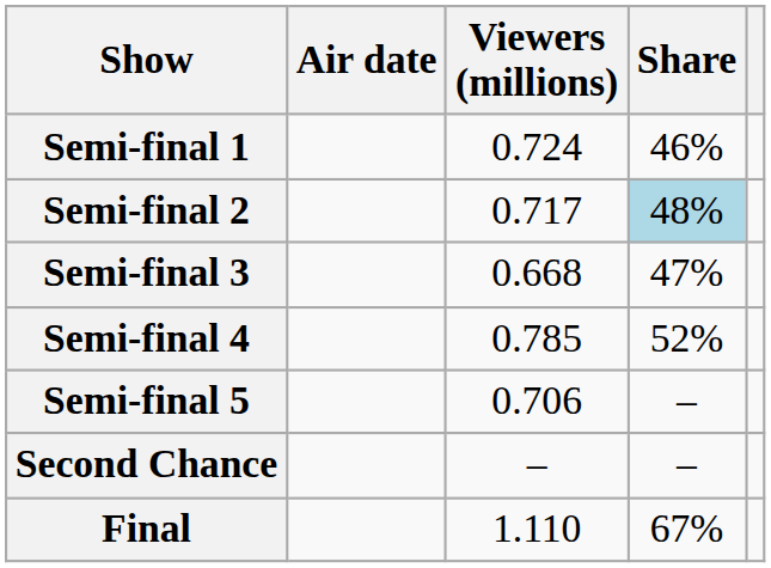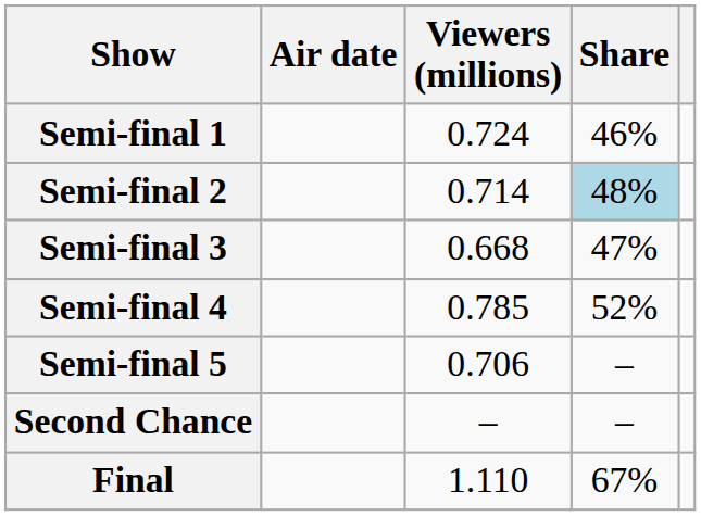Semi-final 2 | Viewers (millions): 0.717 -> 0.714
